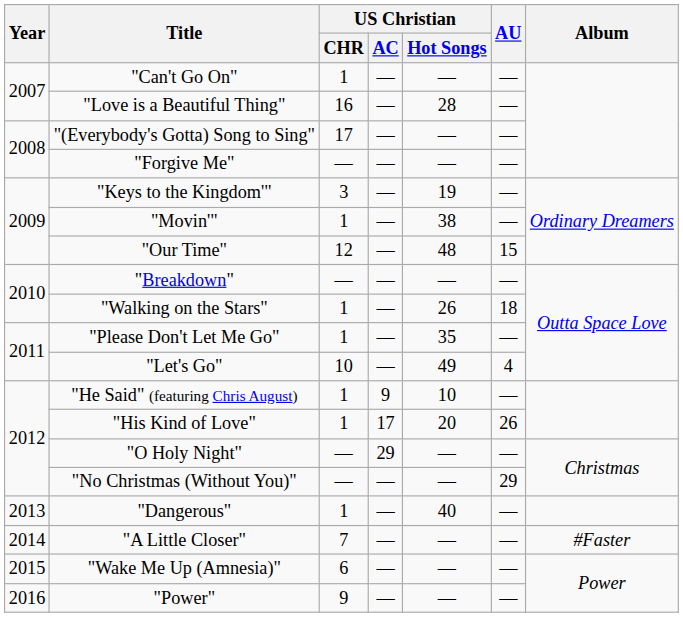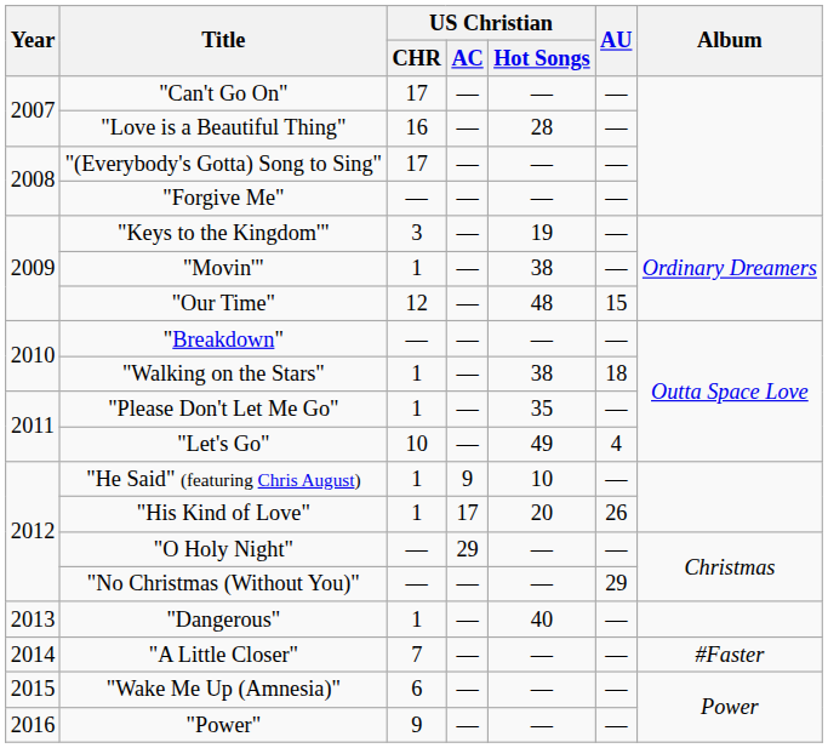"Can't Go On" | US Christian / CHR: 1 -> 17
"Walking on the Stars" | US Christian / Hot Songs: 26 -> 38
